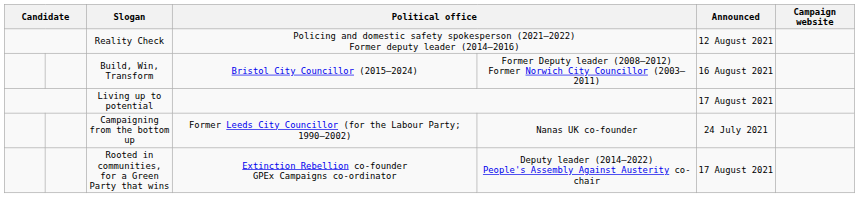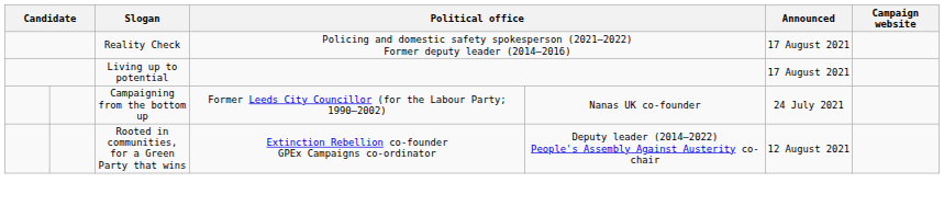Reality Check | Announced: 12 August 2021 -> 17 August 2021
- row: Build, Win, Transform | Bristol City Councillor (2015–2024) | Former Deputy leader (2008–2012) Former Norwich City Councillor (2003–2011) | 16 August 2021
Rooted in communities, for a Green Party that wins | Announced: 17 August 2021 -> 12 August 2021
